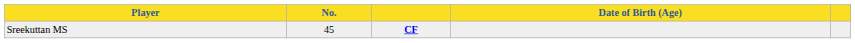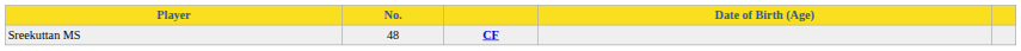Sreekuttan MS | No.: 45 -> 48
